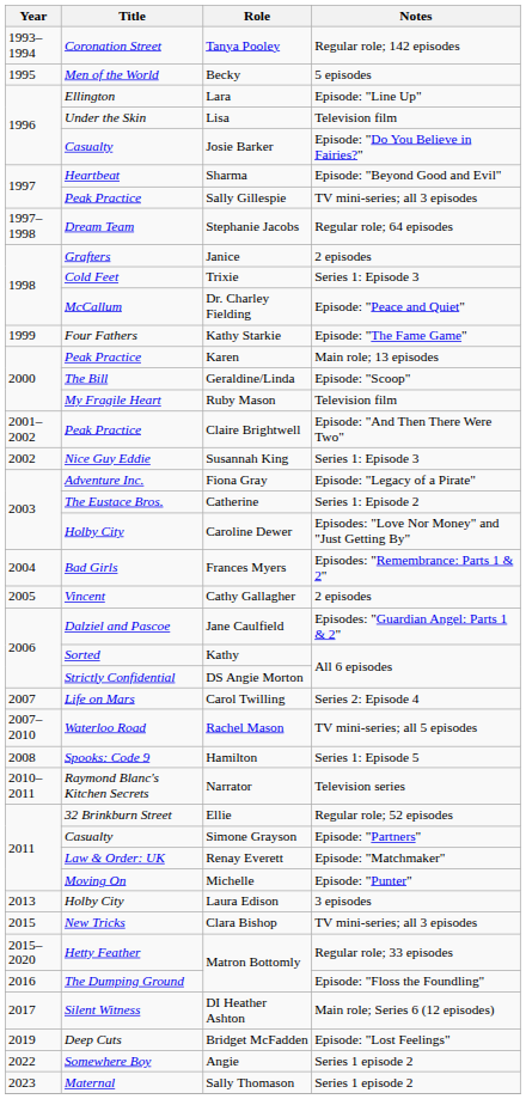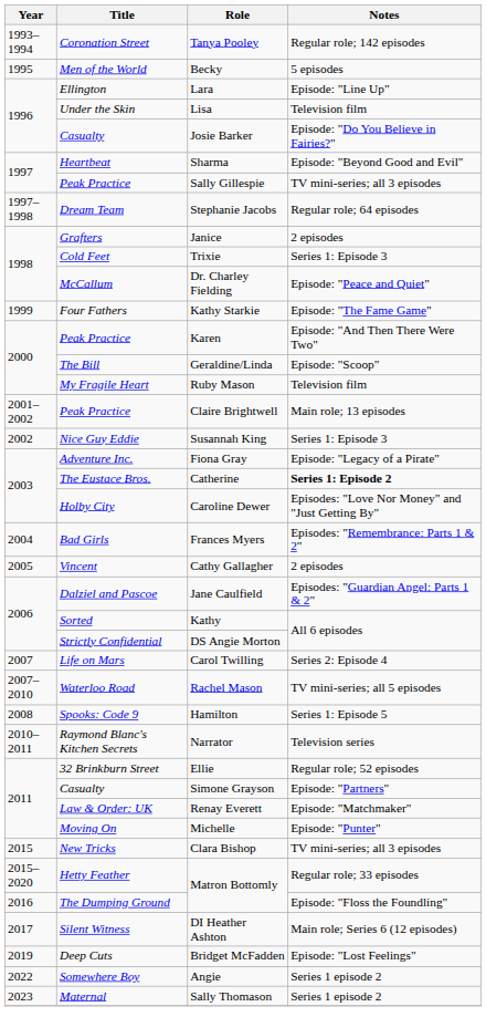Karen | Notes: Main role; 13 episodes -> Episode: "And Then There Were Two"
Claire Brightwell | Notes: Episode: "And Then There Were Two" -> Main role; 13 episodes
Catherine | Notes: normal -> bold
- row: 2013 | Holby City | Laura Edison | 3 episodes
